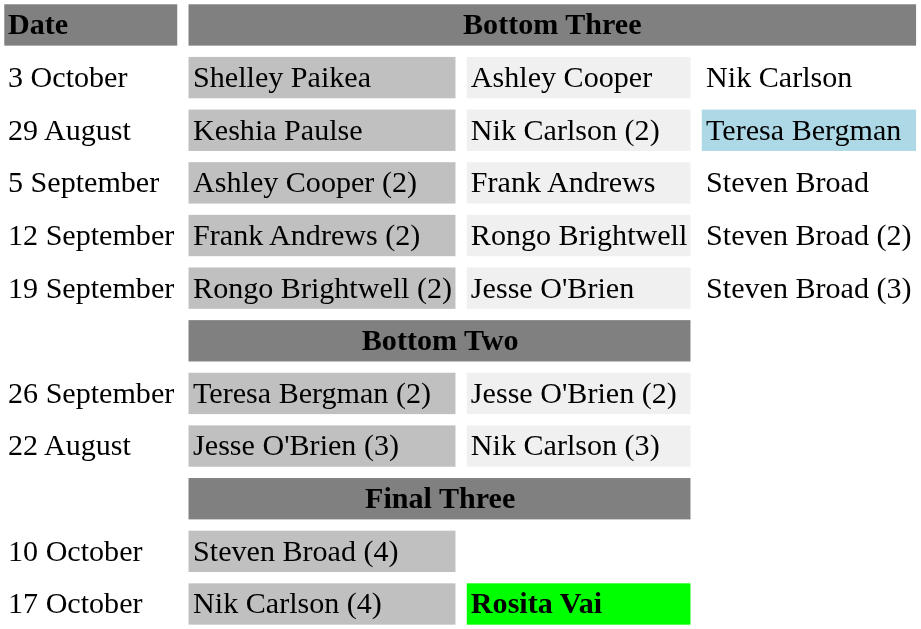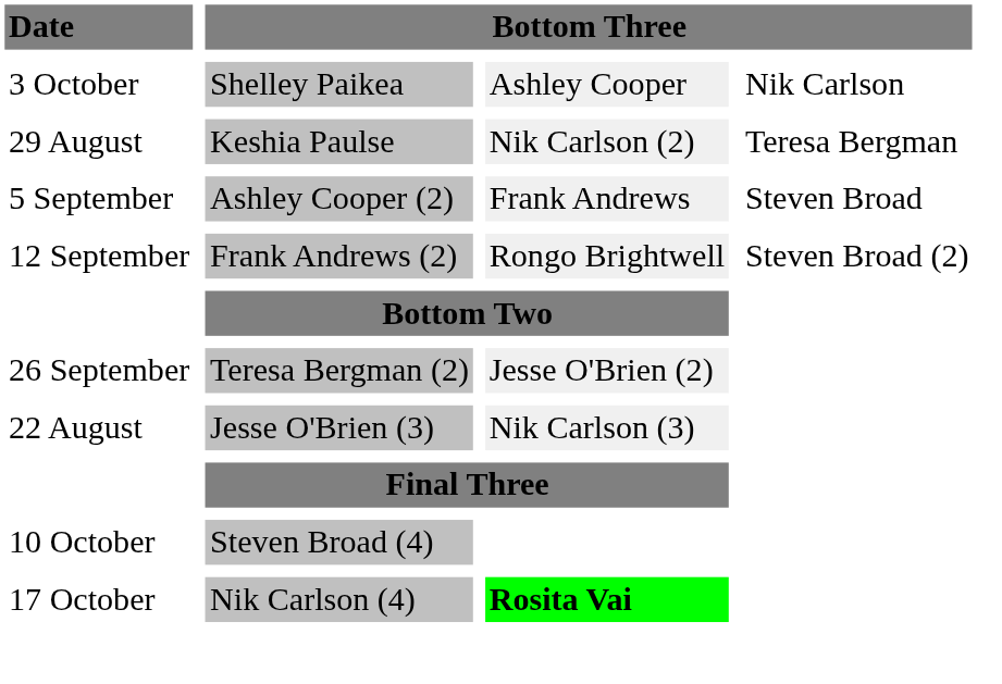Keshia Paulse | column 4: lightblue background -> no background
- row: 19 September | Rongo Brightwell (2) | Jesse O'Brien | Steven Broad (3)
